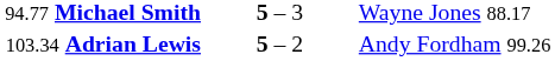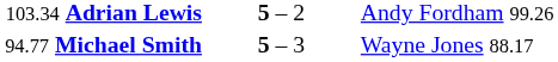rows swapped: 94.77 Michael Smith <-> 103.34 Adrian Lewis
